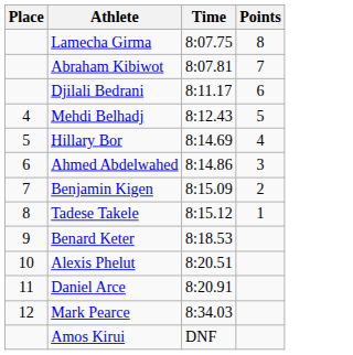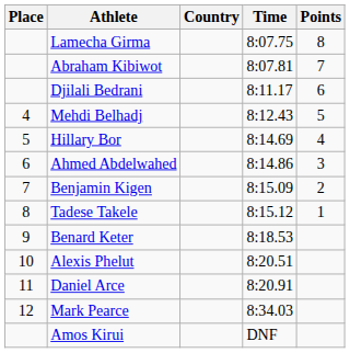+ column: Country
